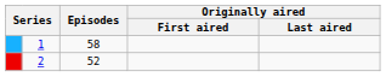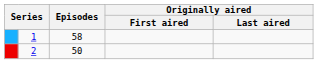2 | Episodes: 52 -> 50
